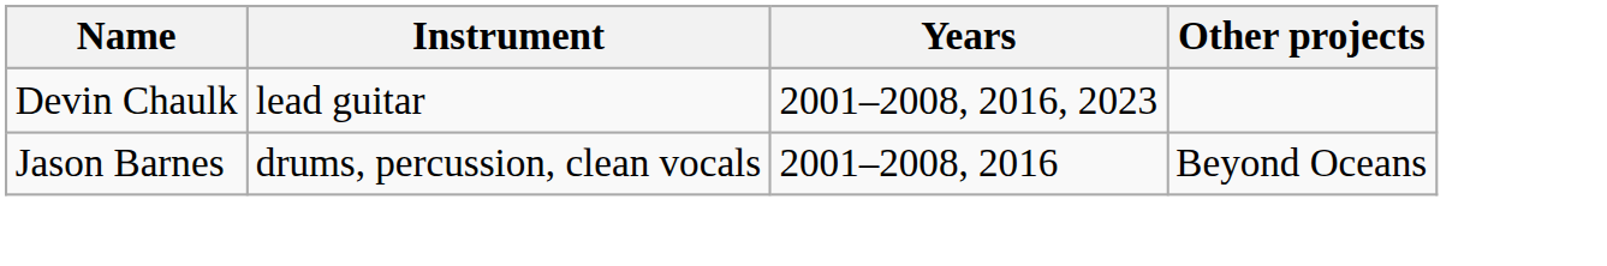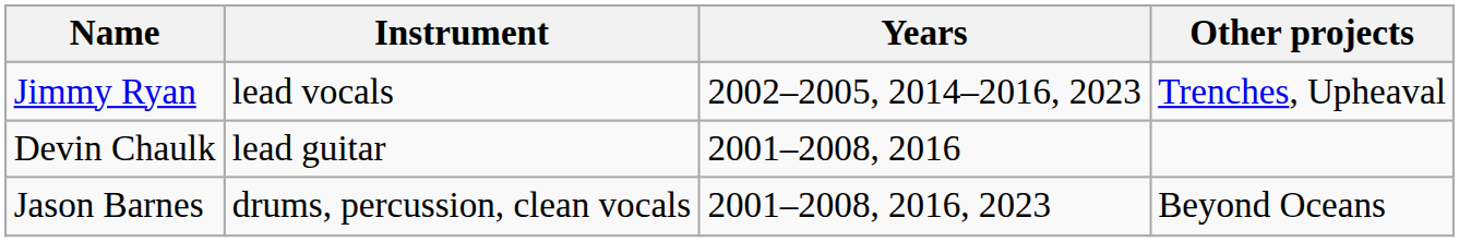+ row: Jimmy Ryan | lead vocals | 2002–2005, 2014–2016, 2023 | Trenches, Upheaval
Devin Chaulk | Years: 2001–2008, 2016, 2023 -> 2001–2008, 2016
Jason Barnes | Years: 2001–2008, 2016 -> 2001–2008, 2016, 2023
